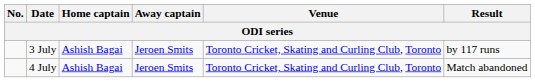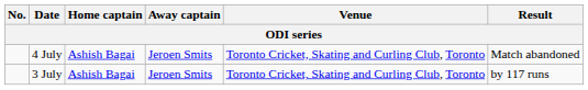rows swapped: 3 July <-> 4 July
